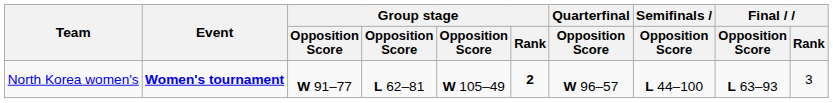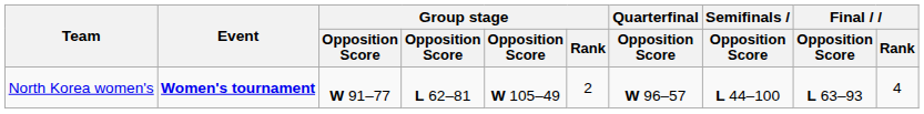North Korea women's | Group stage / Rank: bold -> normal
North Korea women's | Final / Rank: 3 -> 4
